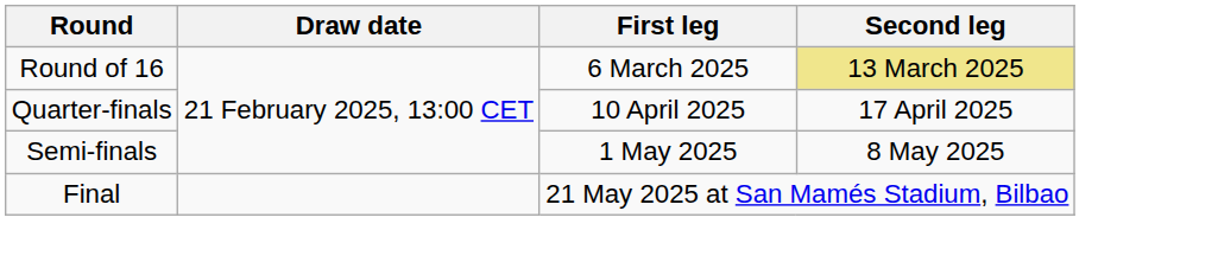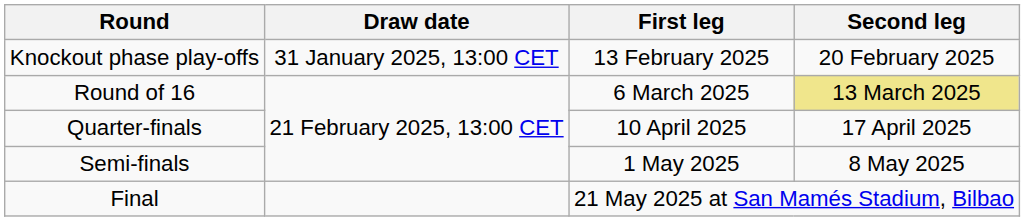+ row: Knockout phase play-offs | 31 January 2025, 13:00 CET | 13 February 2025 | 20 February 2025
